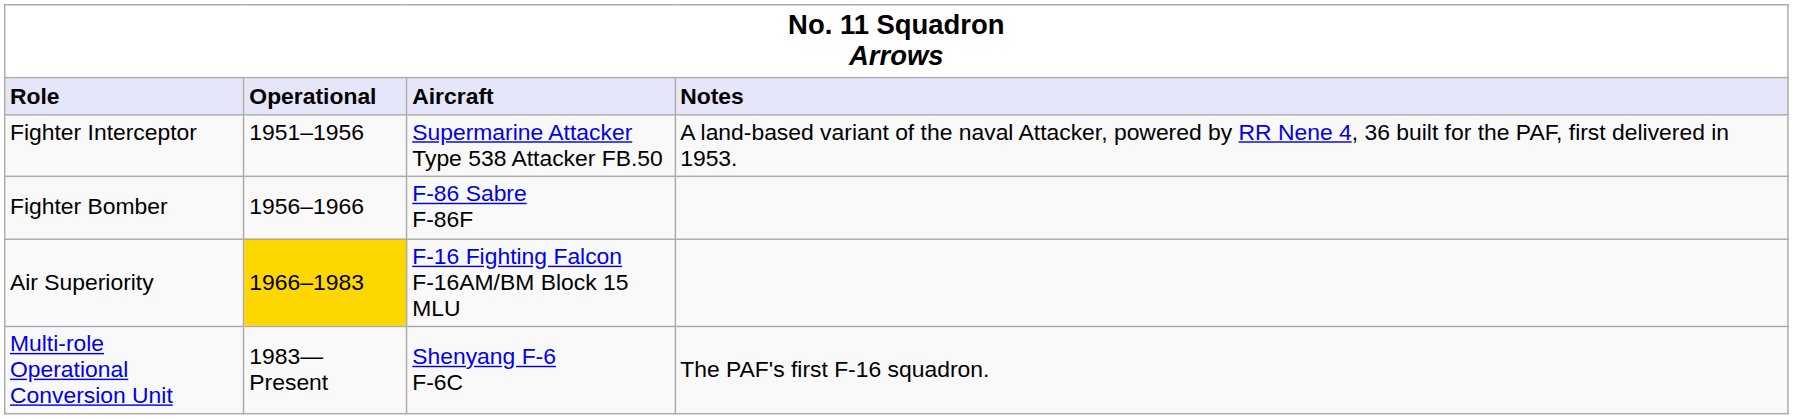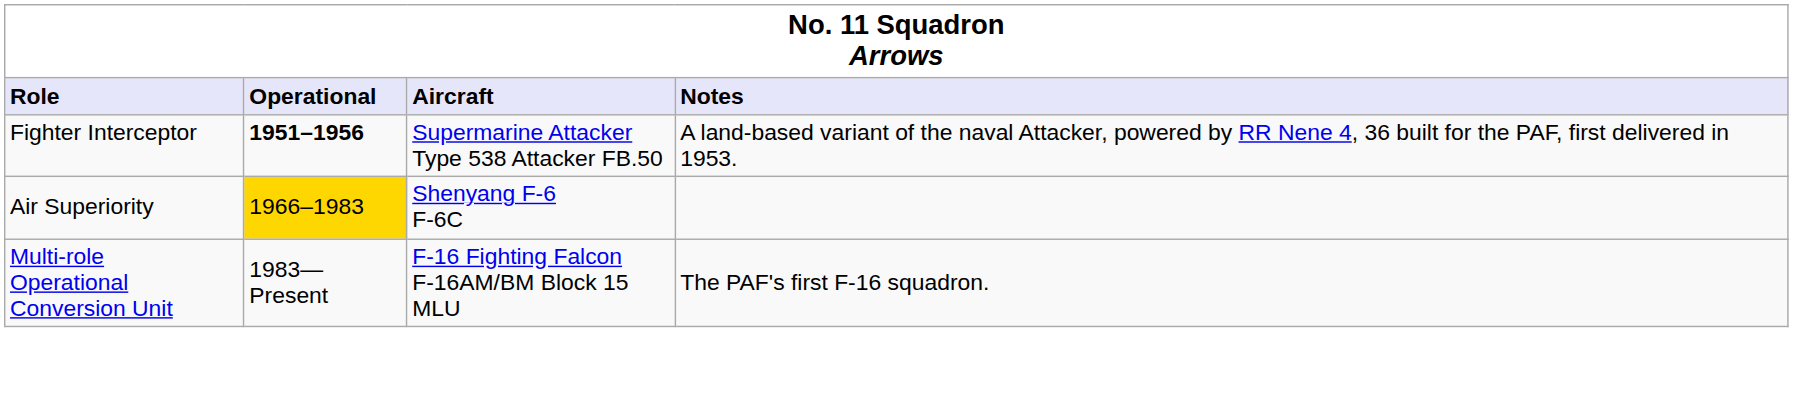Fighter Interceptor | Operational: normal -> bold
- row: Fighter Bomber | 1956–1966 | F-86 Sabre F-86F
Air Superiority | Aircraft: F-16 Fighting Falcon F-16AM/BM Block 15 MLU -> Shenyang F-6 F-6C
Multi-role Operational Conversion Unit | Aircraft: Shenyang F-6 F-6C -> F-16 Fighting Falcon F-16AM/BM Block 15 MLU
